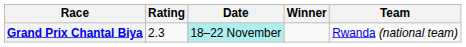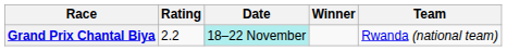Grand Prix Chantal Biya | Rating: 2.3 -> 2.2
